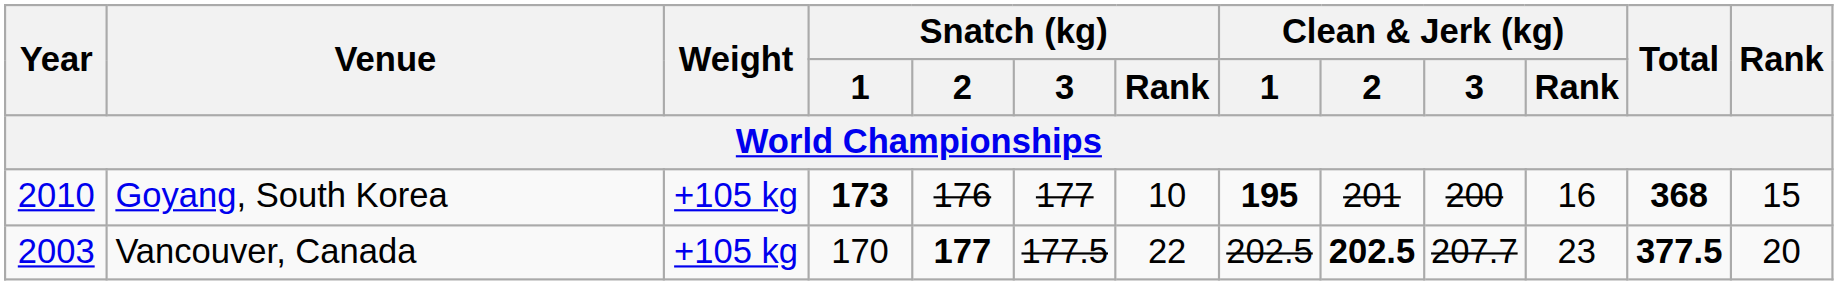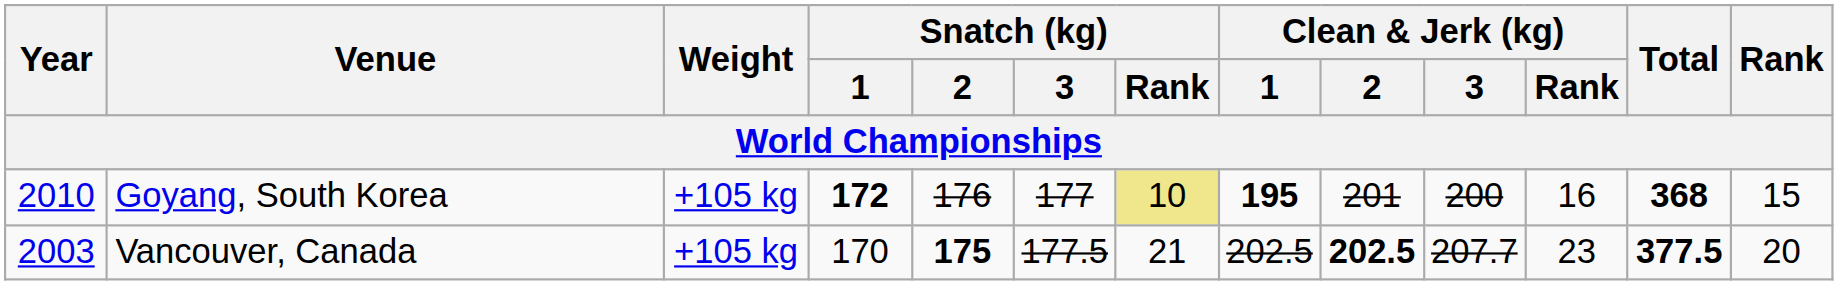Goyang, South Korea | Snatch (kg) / 1: 173 -> 172
Goyang, South Korea | Snatch (kg) / Rank: no background -> khaki background
Vancouver, Canada | Snatch (kg) / 2: 177 -> 175
Vancouver, Canada | Snatch (kg) / Rank: 22 -> 21
